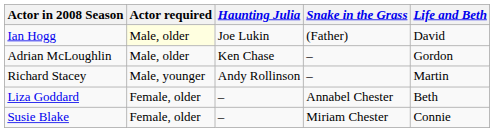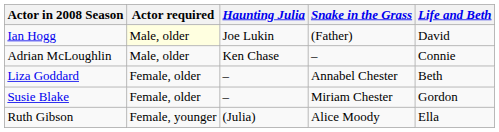Adrian McLoughlin | Life and Beth: Gordon -> Connie
- row: Richard Stacey | Male, younger | Andy Rollinson | – | Martin
Susie Blake | Life and Beth: Connie -> Gordon
+ row: Ruth Gibson | Female, younger | (Julia) | Alice Moody | Ella
